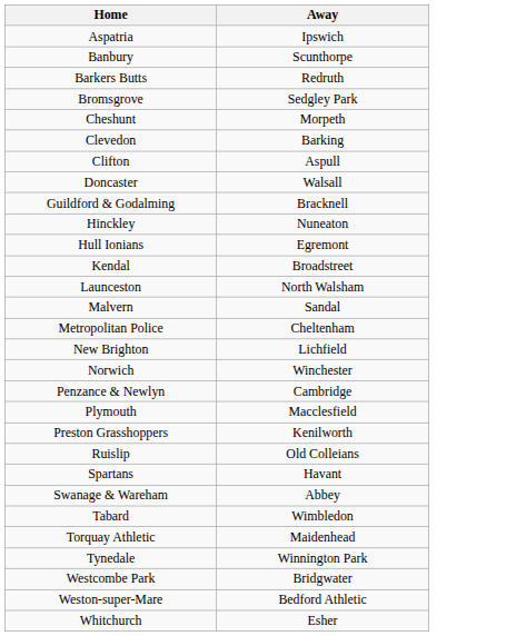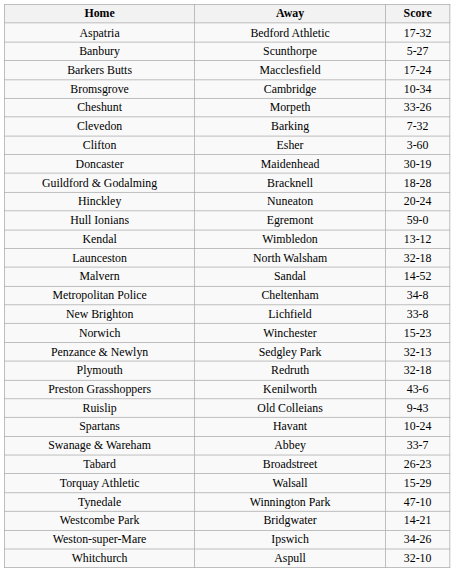+ column: Score | 17-32 | 5-27 | 17-24 | 10-34 | 33-26 | 7-32 | 3-60 | 30-19 | 18-28 | 20-24 | 59-0 | 13-12 | 32-18 | 14-52 | 34-8 | 33-8 | 15-23 | 32-13 | 32-18 | 43-6 | 9-43 | 10-24 | 33-7 | 26-23 | 15-29 | 47-10 | 14-21 | 34-26 | 32-10
Aspatria | Away: Ipswich -> Bedford Athletic
Barkers Butts | Away: Redruth -> Macclesfield
Bromsgrove | Away: Sedgley Park -> Cambridge
Clifton | Away: Aspull -> Esher
Doncaster | Away: Walsall -> Maidenhead
Kendal | Away: Broadstreet -> Wimbledon
Penzance & Newlyn | Away: Cambridge -> Sedgley Park
Plymouth | Away: Macclesfield -> Redruth
Tabard | Away: Wimbledon -> Broadstreet
Torquay Athletic | Away: Maidenhead -> Walsall
Weston-super-Mare | Away: Bedford Athletic -> Ipswich
Whitchurch | Away: Esher -> Aspull
